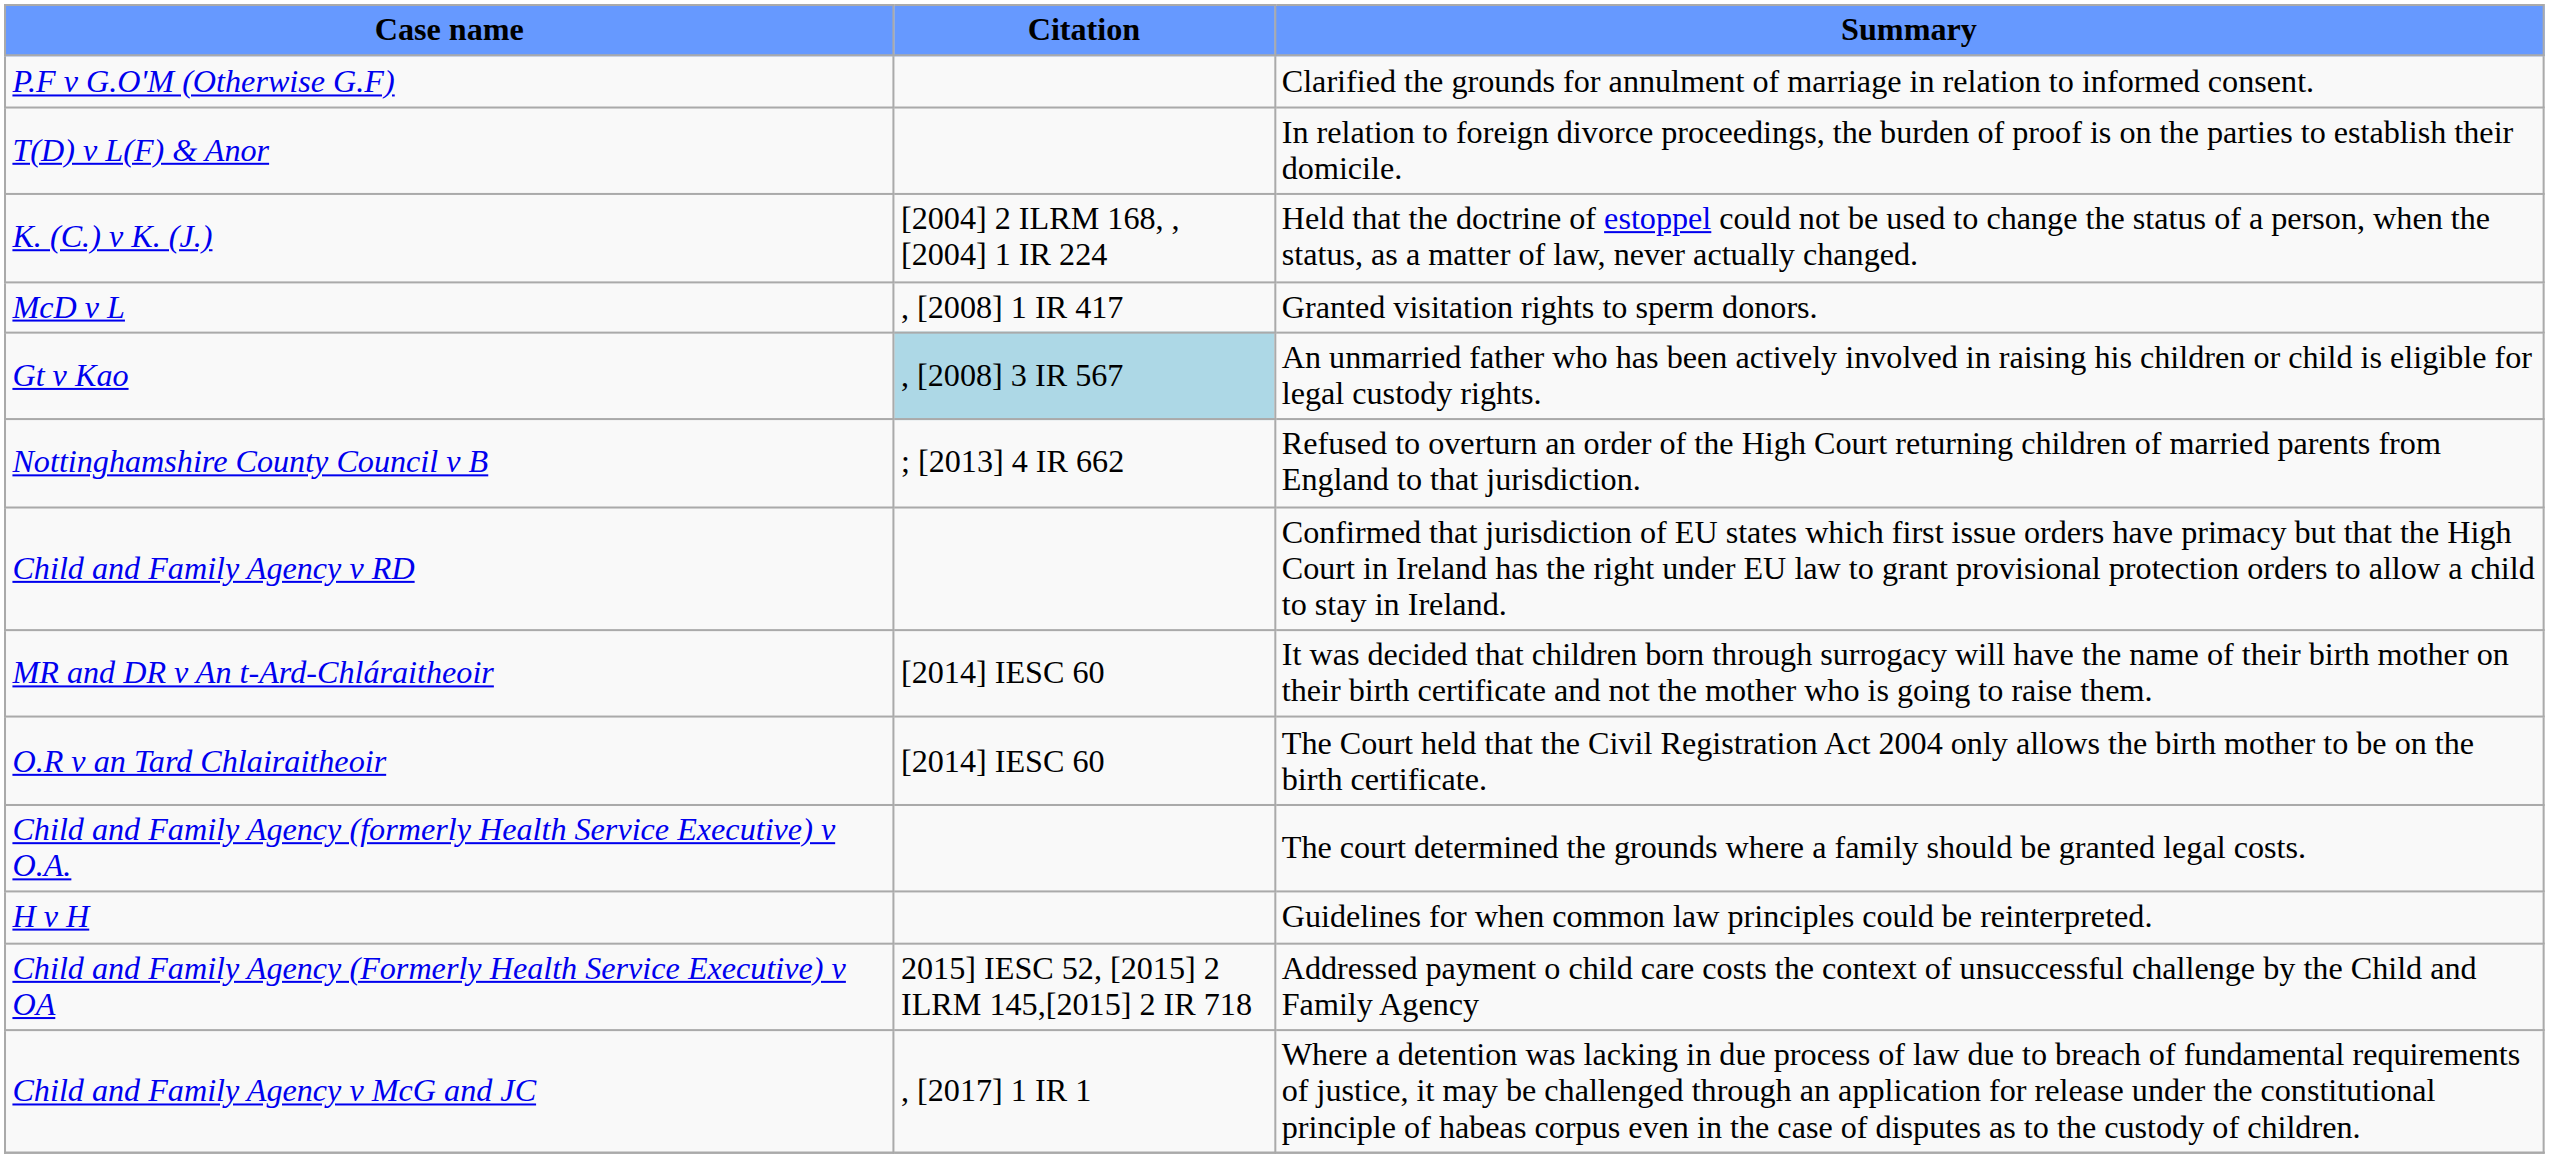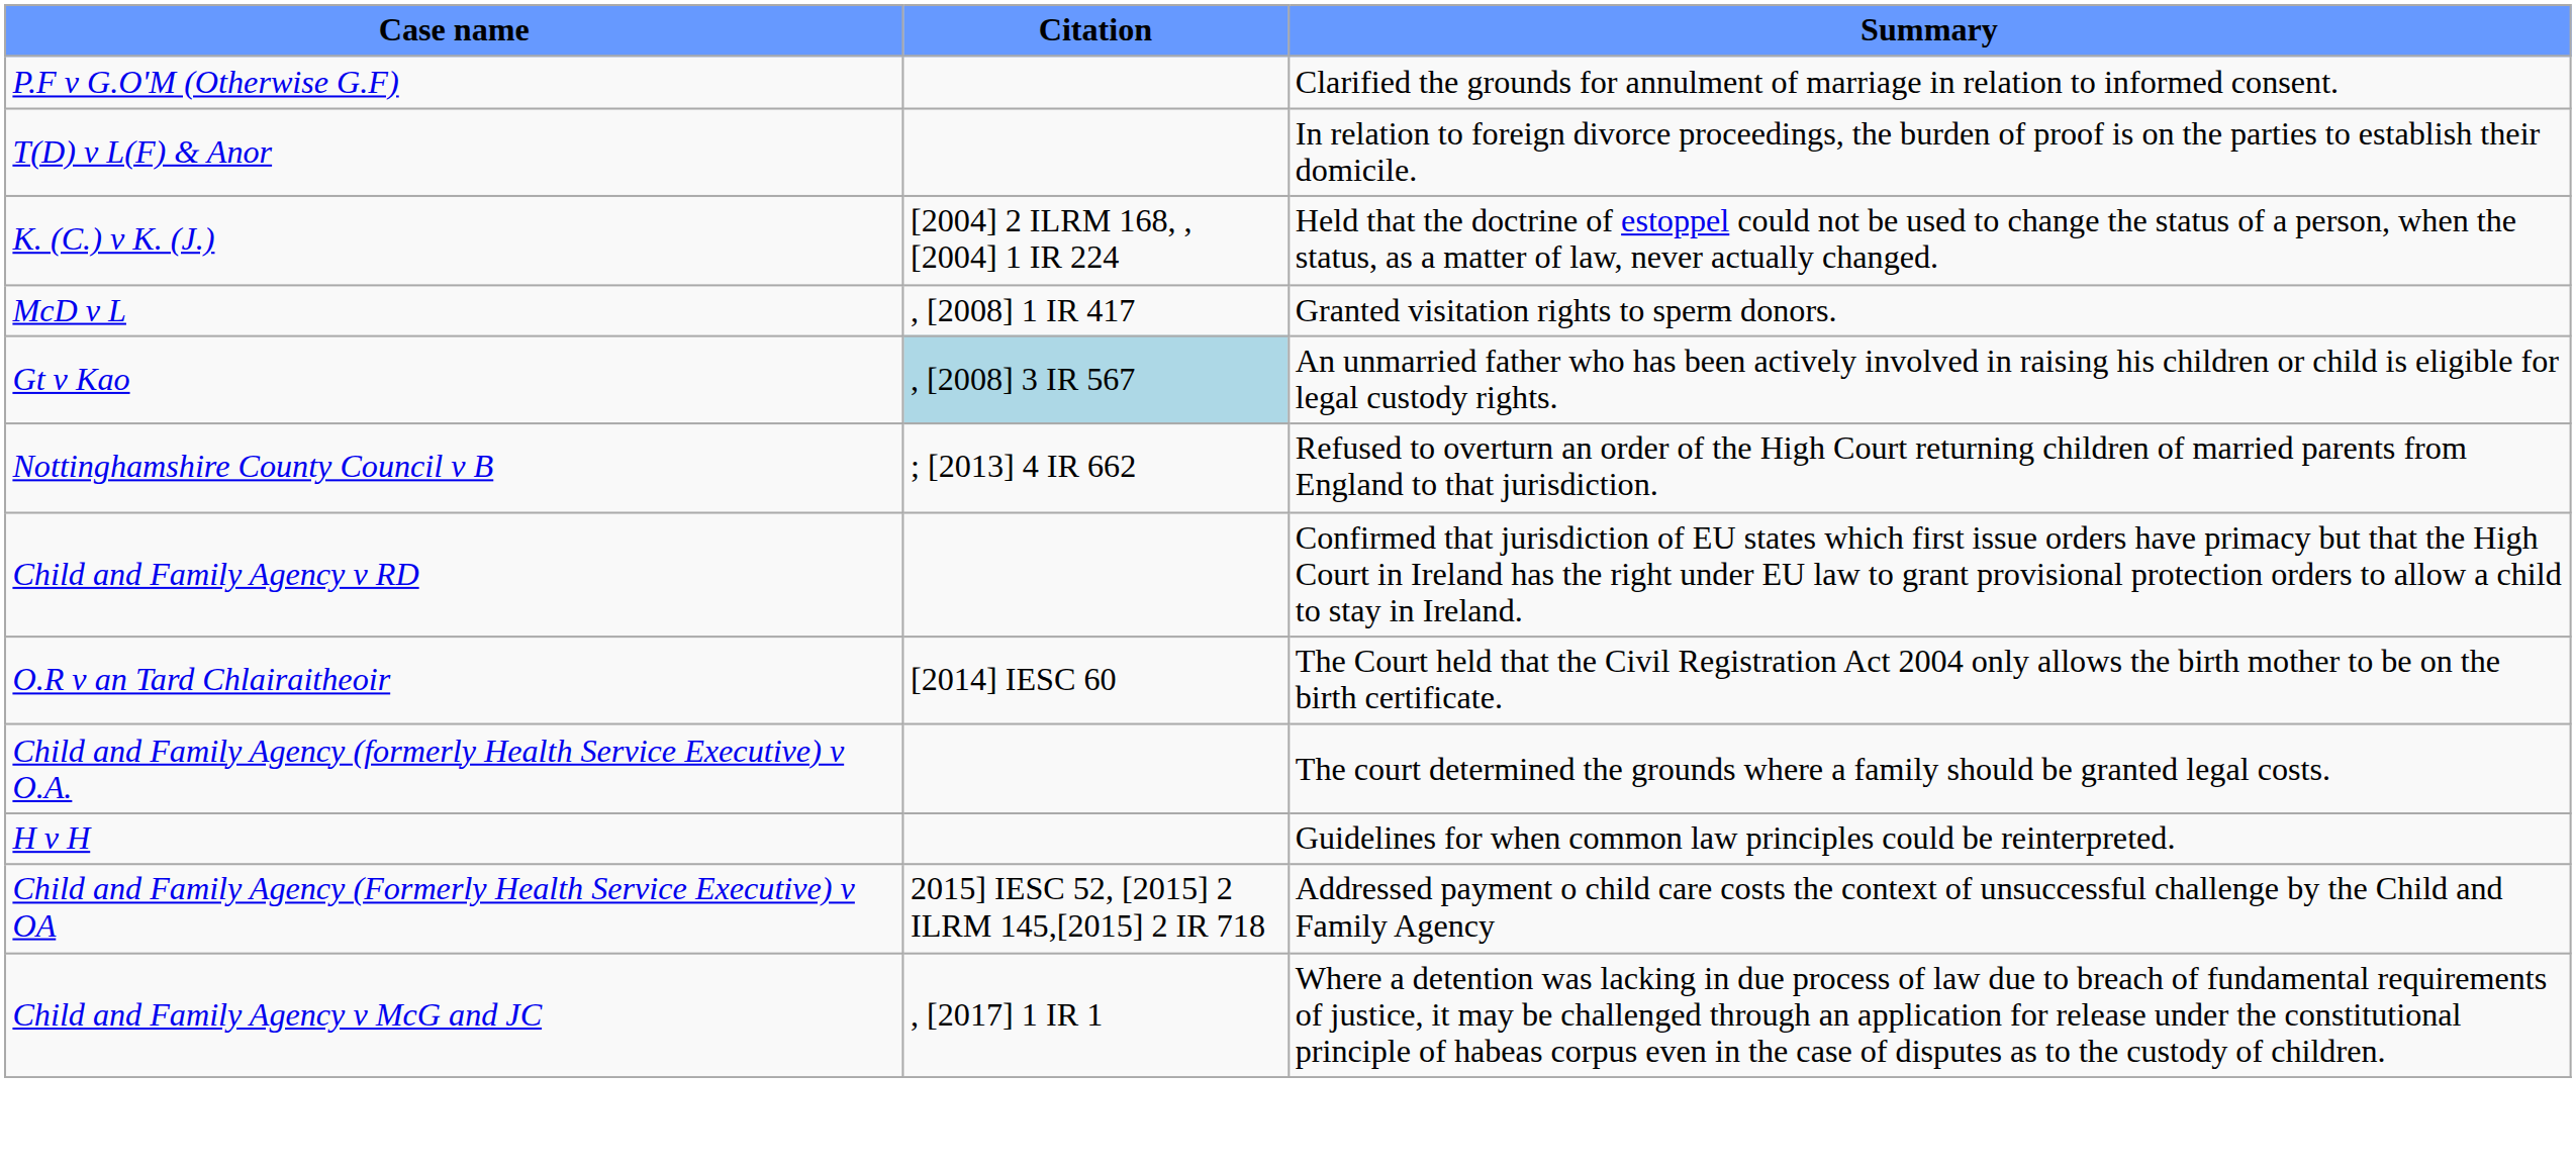- row: MR and DR v An t-Ard-Chláraitheoir | [2014] IESC 60 | It was decided that children born through surrogacy will have the name of their birth mother on their birth certificate and not the mother who is going to raise them.
